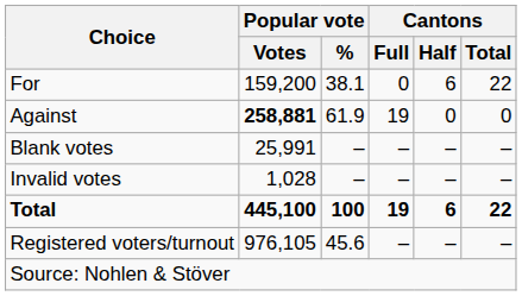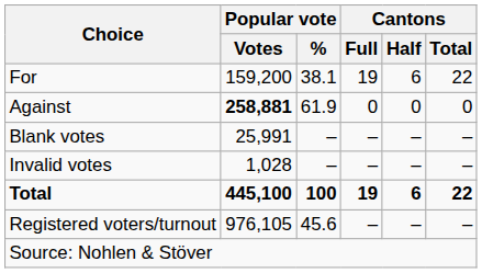For | Cantons / Full: 0 -> 19
Against | Cantons / Full: 19 -> 0
